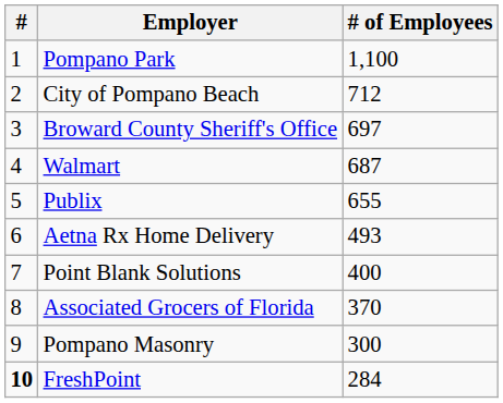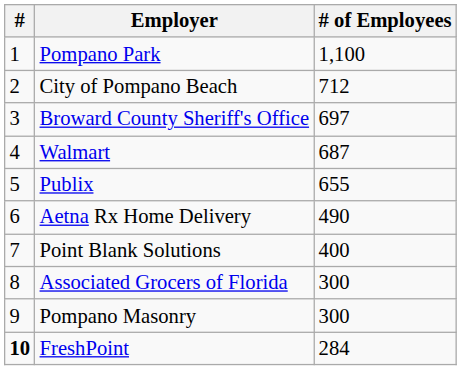Aetna Rx Home Delivery | # of Employees: 493 -> 490
Associated Grocers of Florida | # of Employees: 370 -> 300
